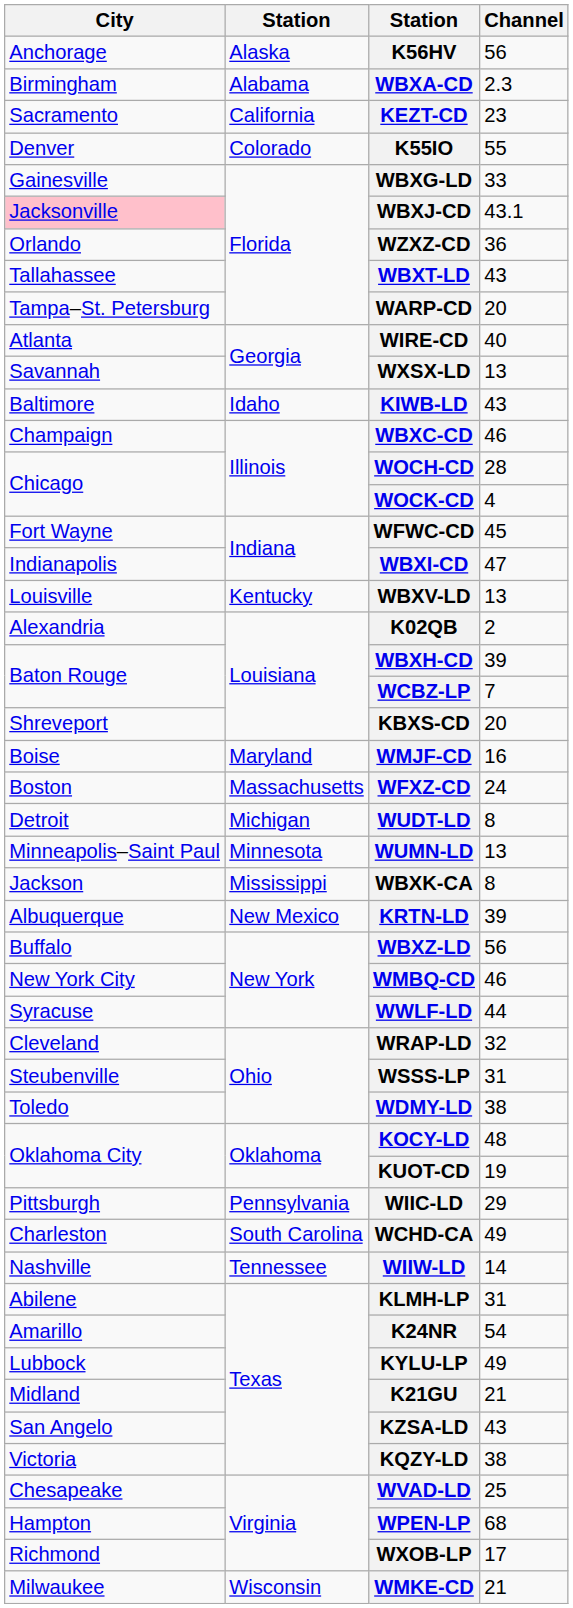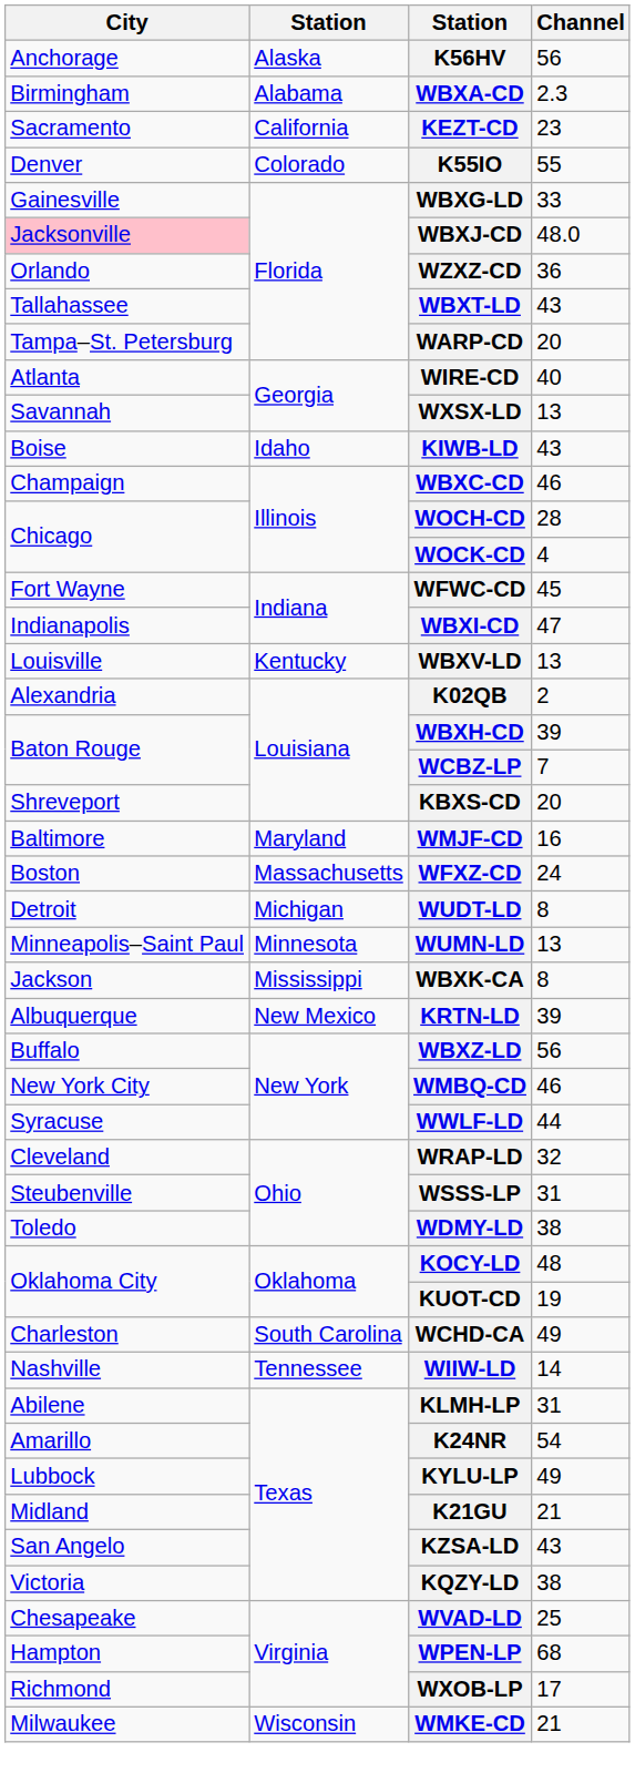WBXJ-CD | Channel: 43.1 -> 48.0
KIWB-LD | City: Baltimore -> Boise
WMJF-CD | City: Boise -> Baltimore
- row: Pittsburgh | Pennsylvania | WIIC-LD | 29
